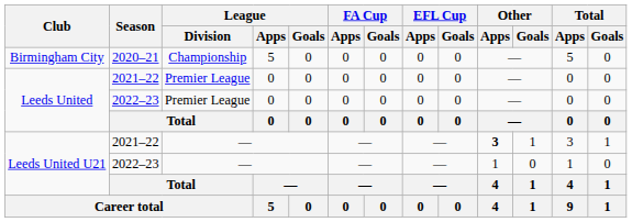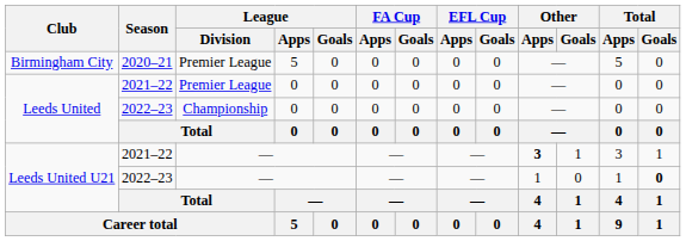Birmingham City | League / Division: Championship -> Premier League
Leeds United / 2022–23 | League / Division: Premier League -> Championship
Leeds United U21 / 2022–23 | Total / Goals: normal -> bold
